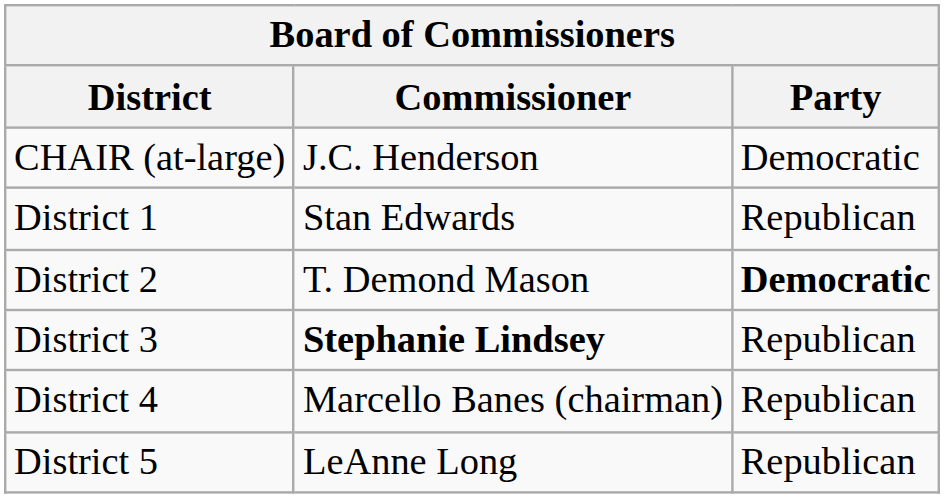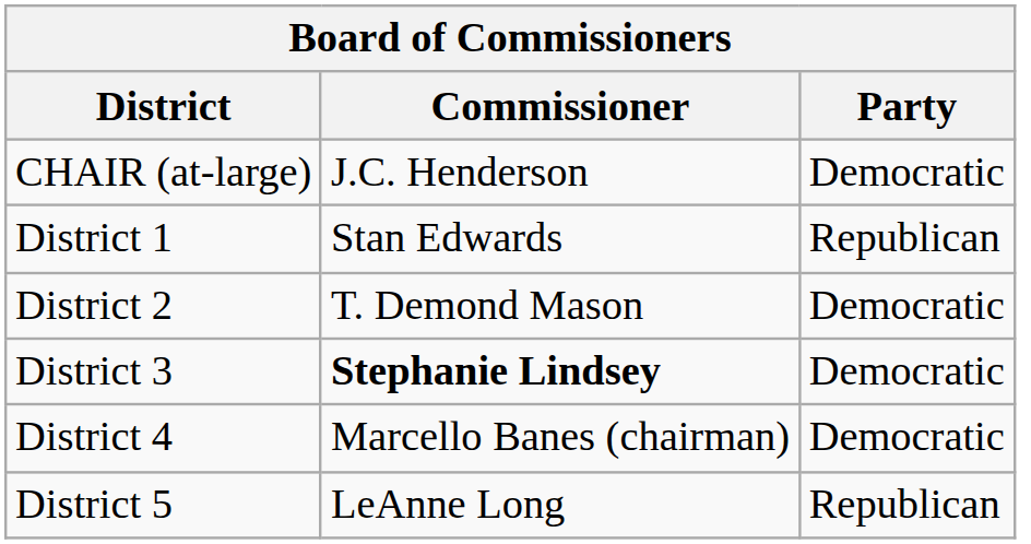District 2 | Party: bold -> normal
District 3 | Party: Republican -> Democratic
District 4 | Party: Republican -> Democratic
